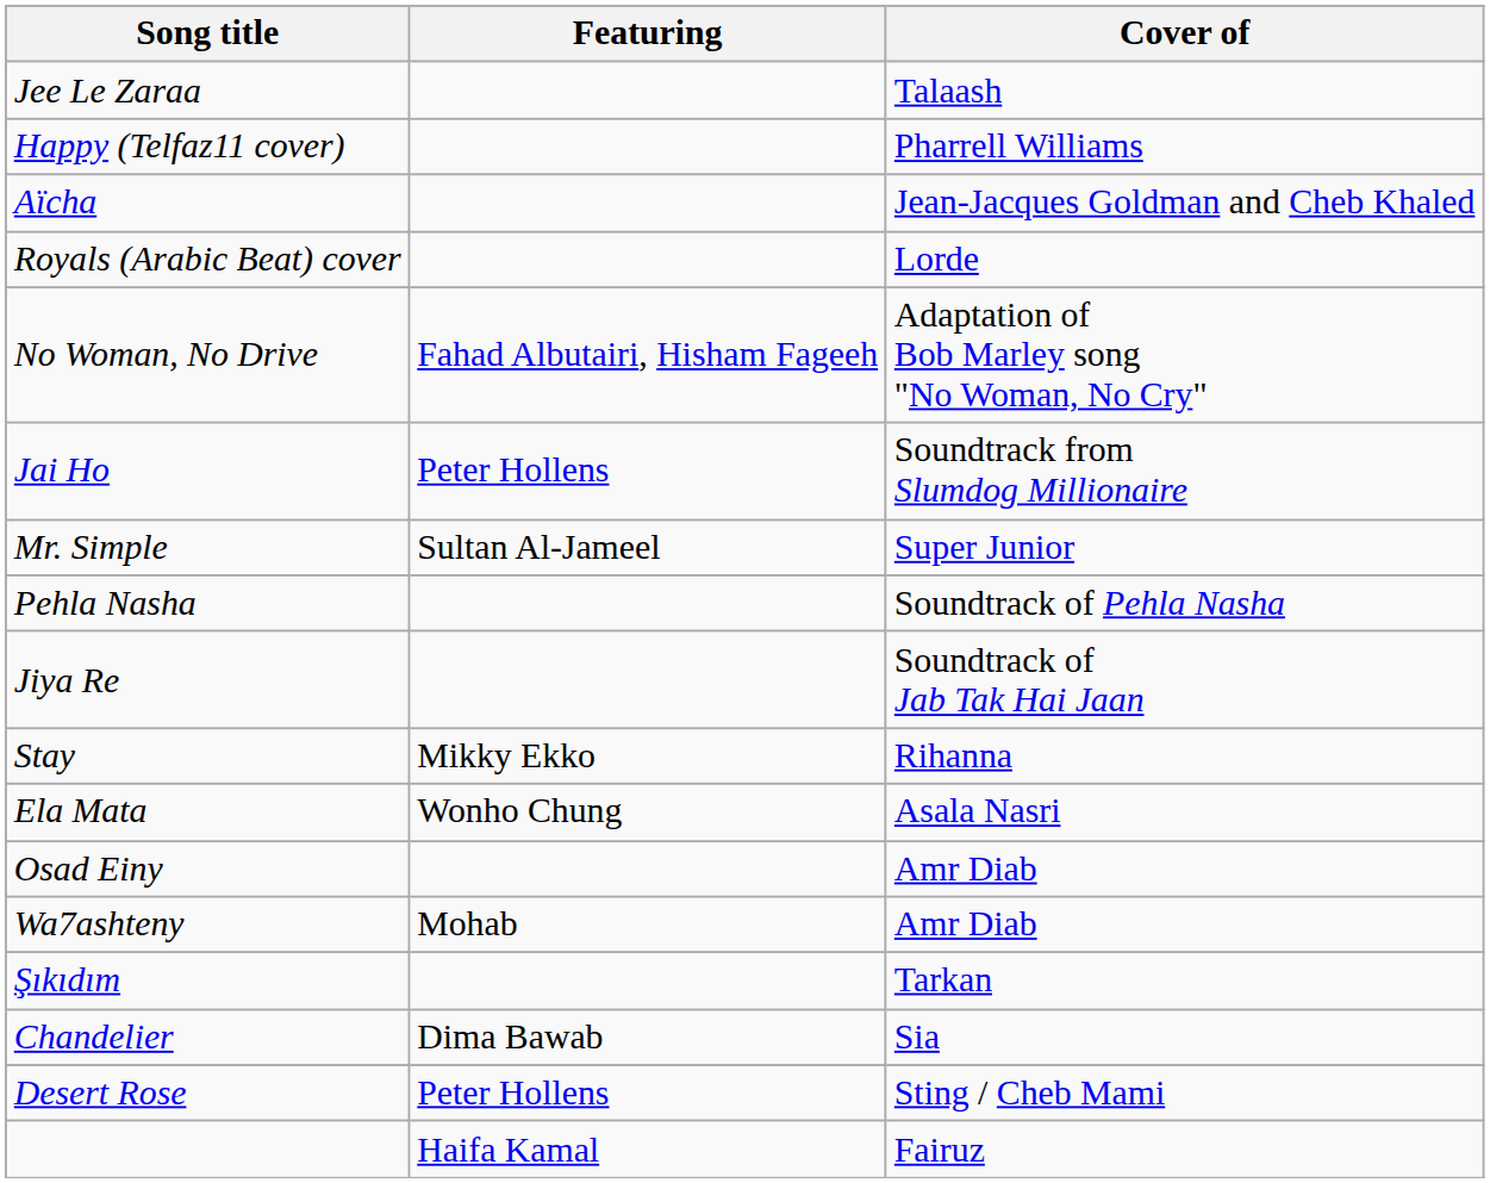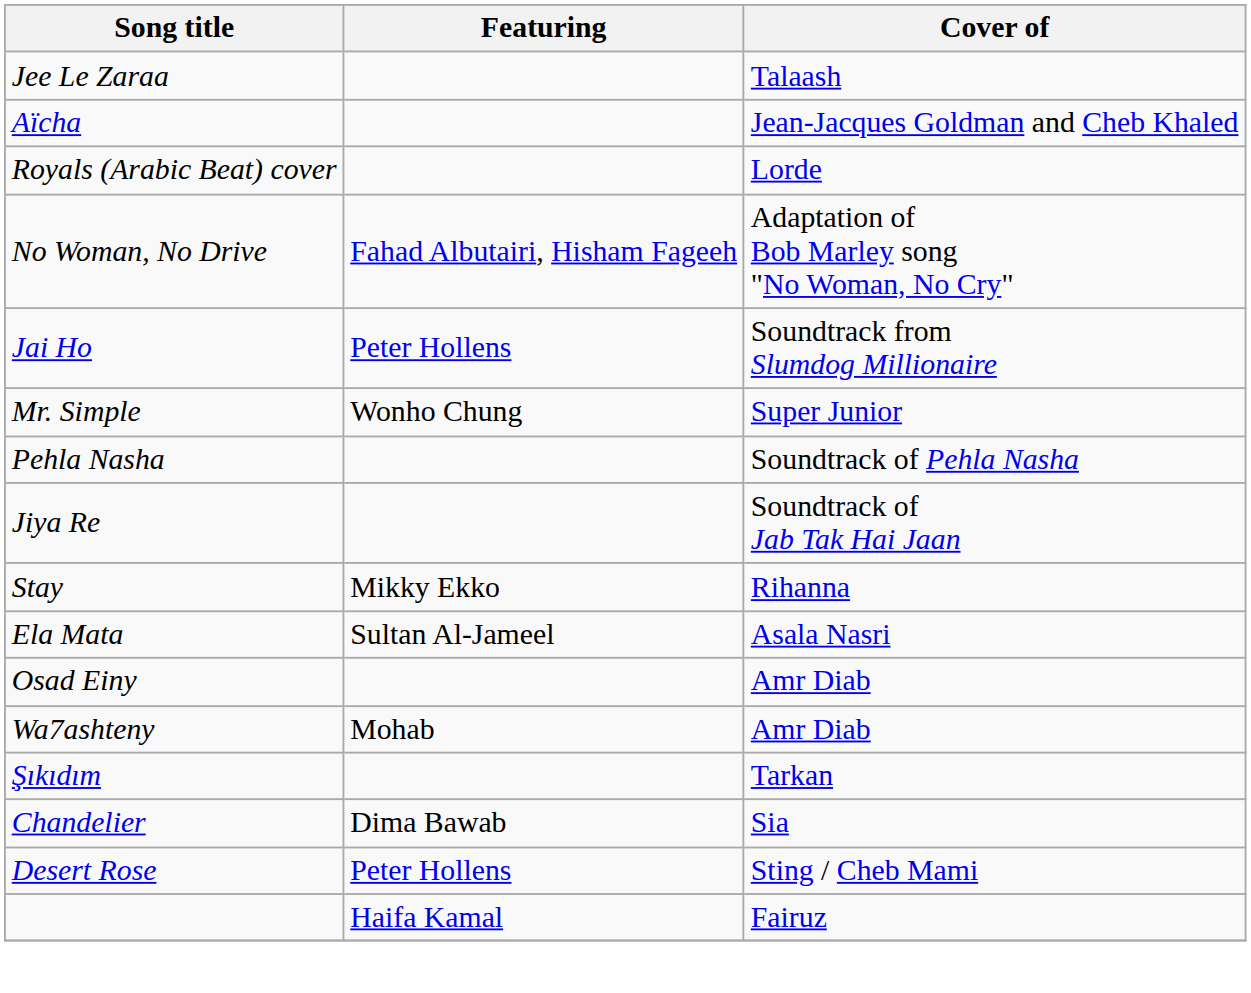- row: Happy (Telfaz11 cover) | Pharrell Williams
Mr. Simple | Featuring: Sultan Al-Jameel -> Wonho Chung
Ela Mata | Featuring: Wonho Chung -> Sultan Al-Jameel
